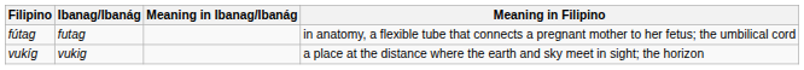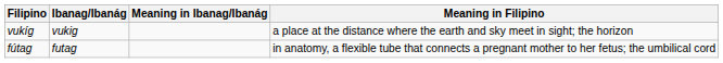rows swapped: fútag <-> vukíg
